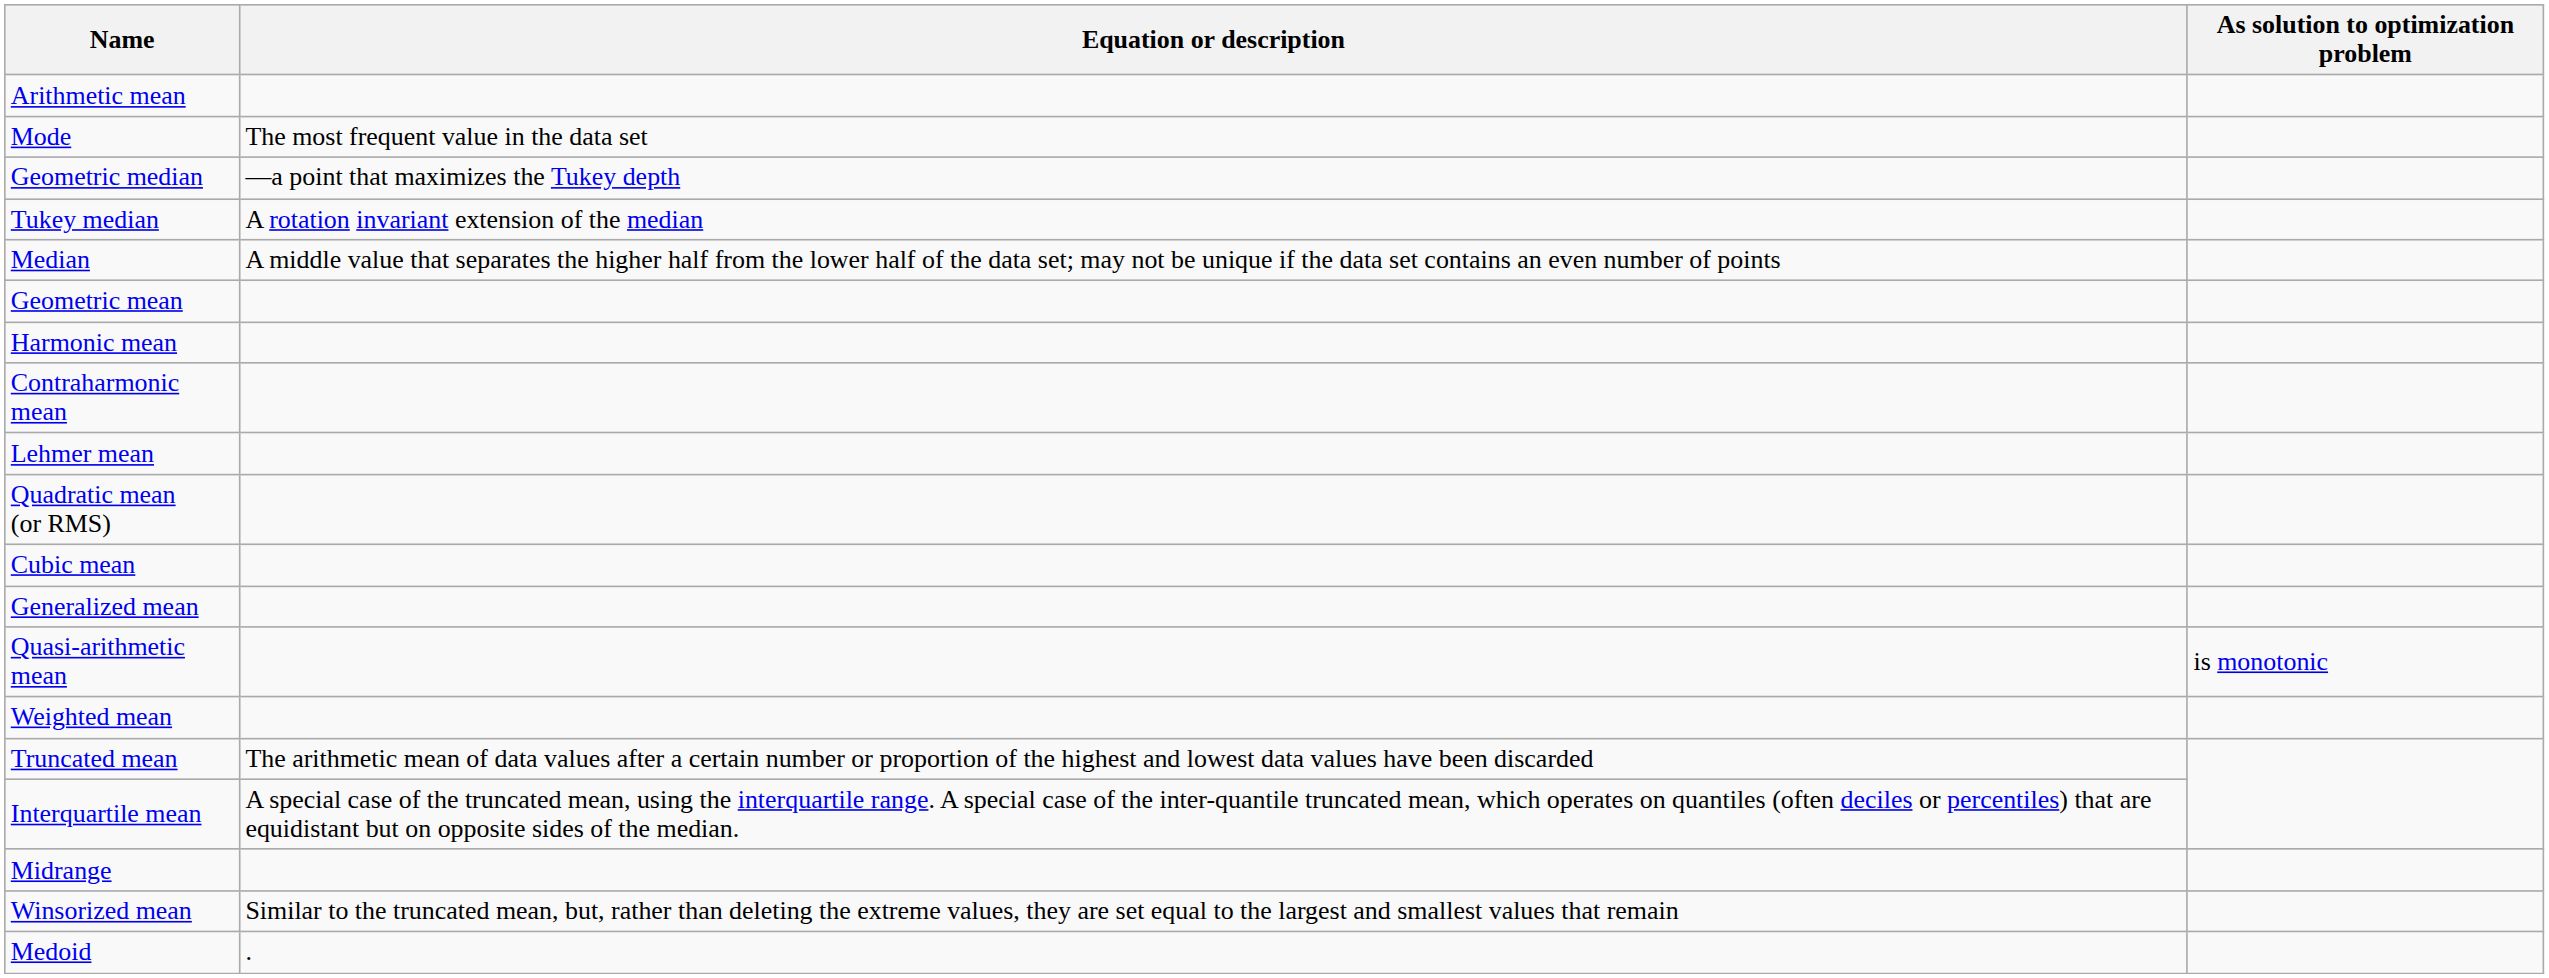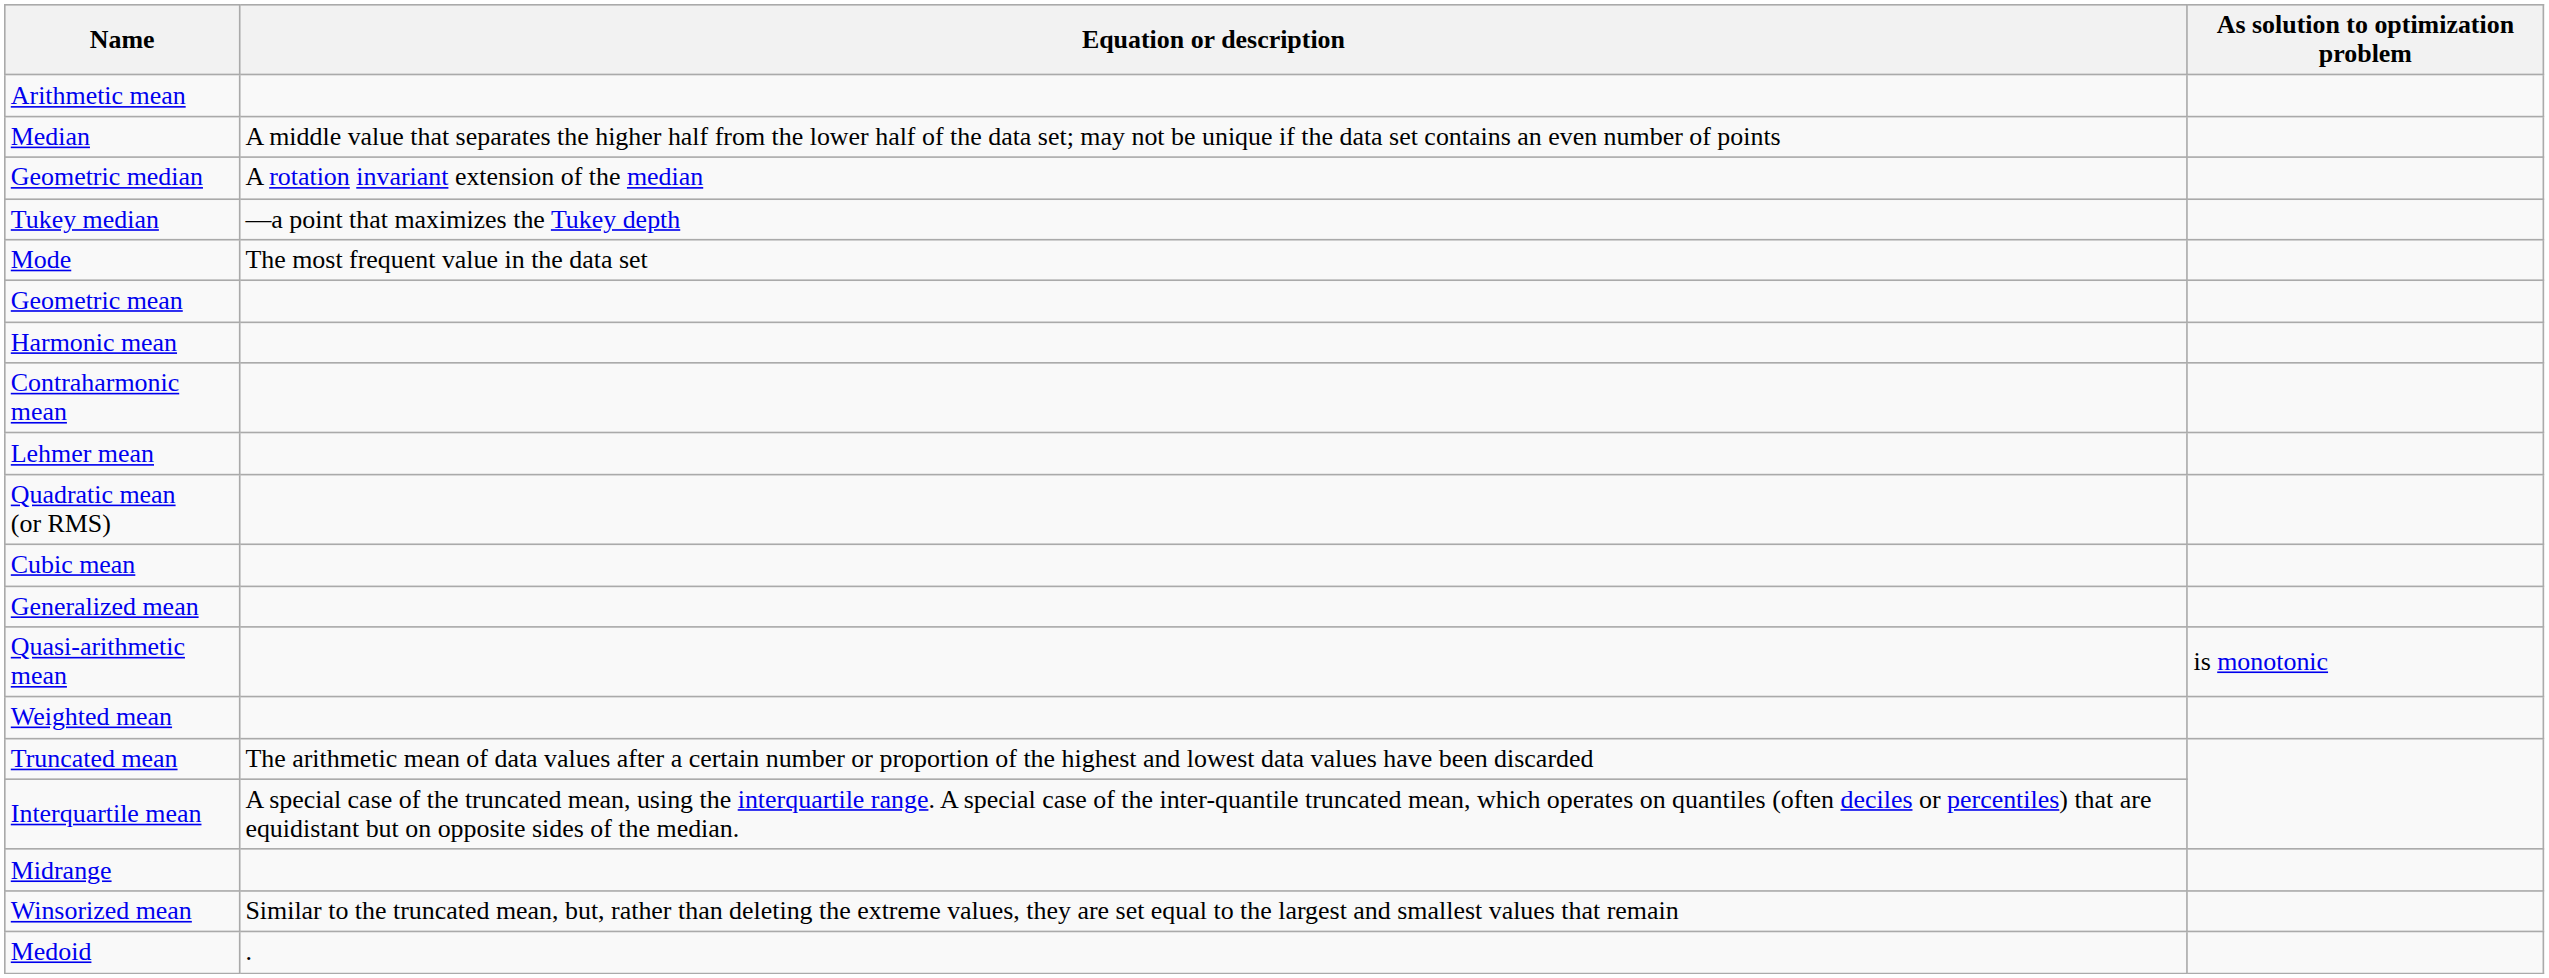rows swapped: Median <-> Mode
Geometric median | Equation or description: —a point that maximizes the Tukey depth -> A rotation invariant extension of the median
Tukey median | Equation or description: A rotation invariant extension of the median -> —a point that maximizes the Tukey depth
